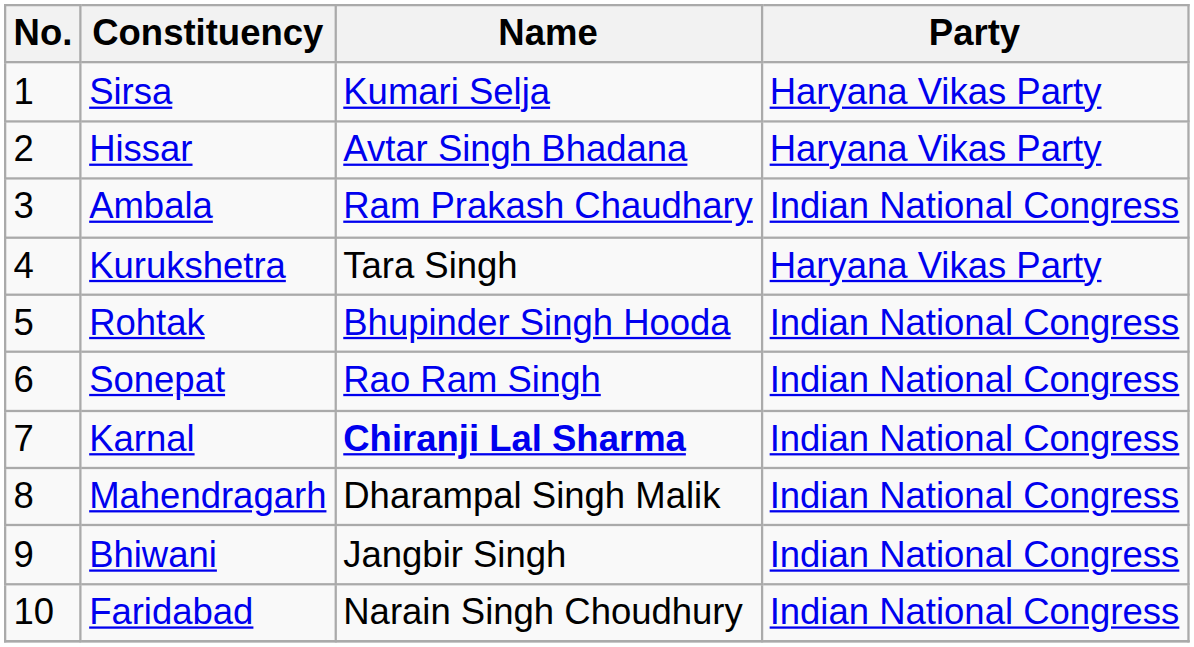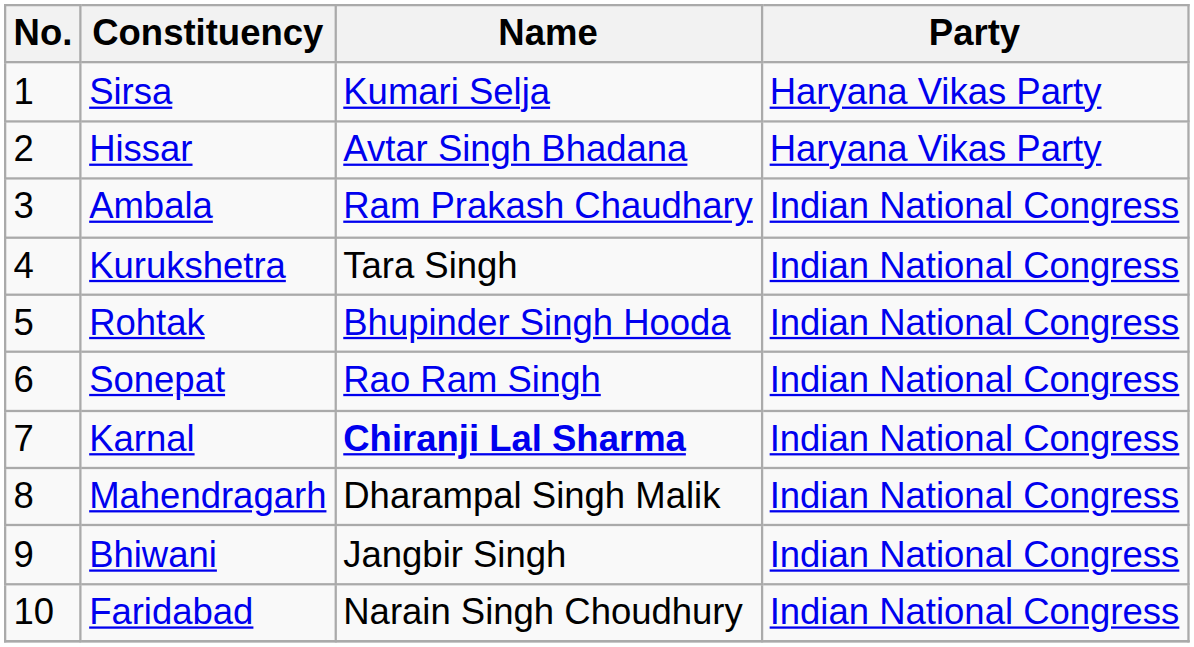Kurukshetra | Party: Haryana Vikas Party -> Indian National Congress
